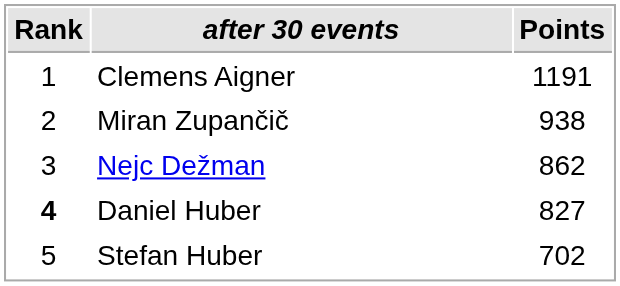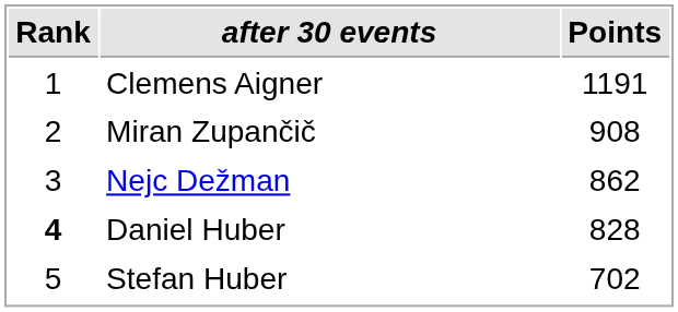Miran Zupančič | Points: 938 -> 908
Daniel Huber | Points: 827 -> 828
